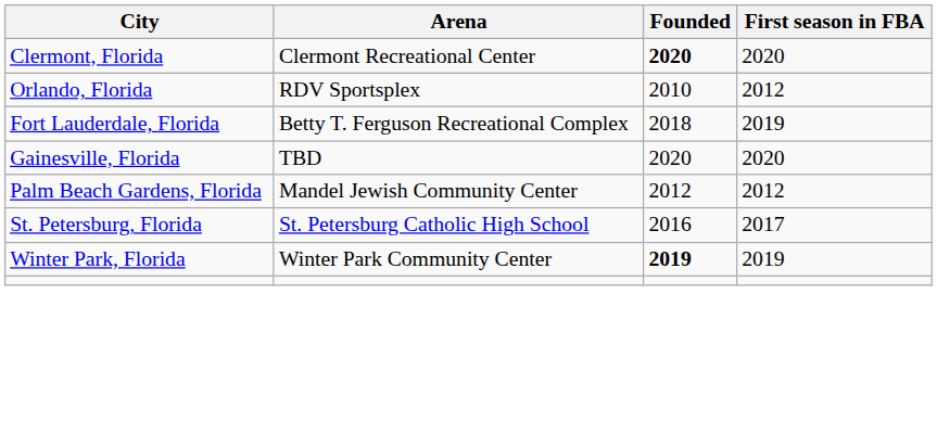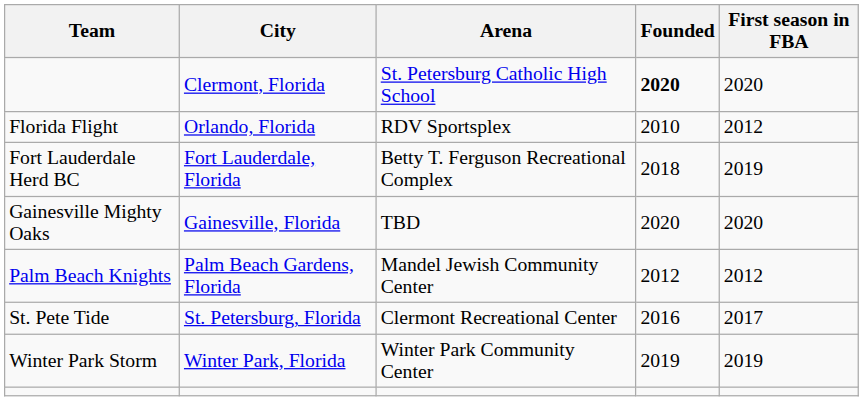+ column: Team | Florida Flight | Fort Lauderdale Herd BC | Gainesville Mighty Oaks | Palm Beach Knights | St. Pete Tide | Winter Park Storm
Clermont, Florida | Arena: Clermont Recreational Center -> St. Petersburg Catholic High School
St. Petersburg, Florida | Arena: St. Petersburg Catholic High School -> Clermont Recreational Center
Winter Park, Florida | Founded: bold -> normal
